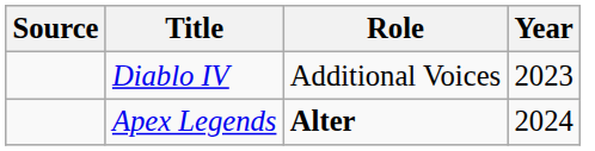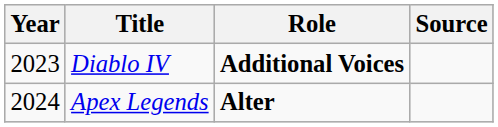columns swapped: Year <-> Source
Diablo IV | Role: normal -> bold
